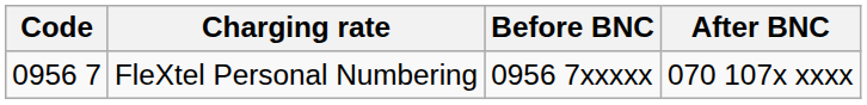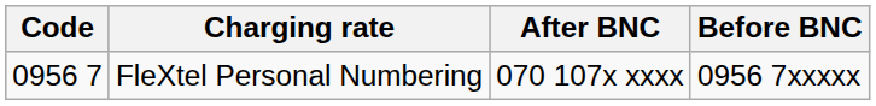columns swapped: Before BNC <-> After BNC
